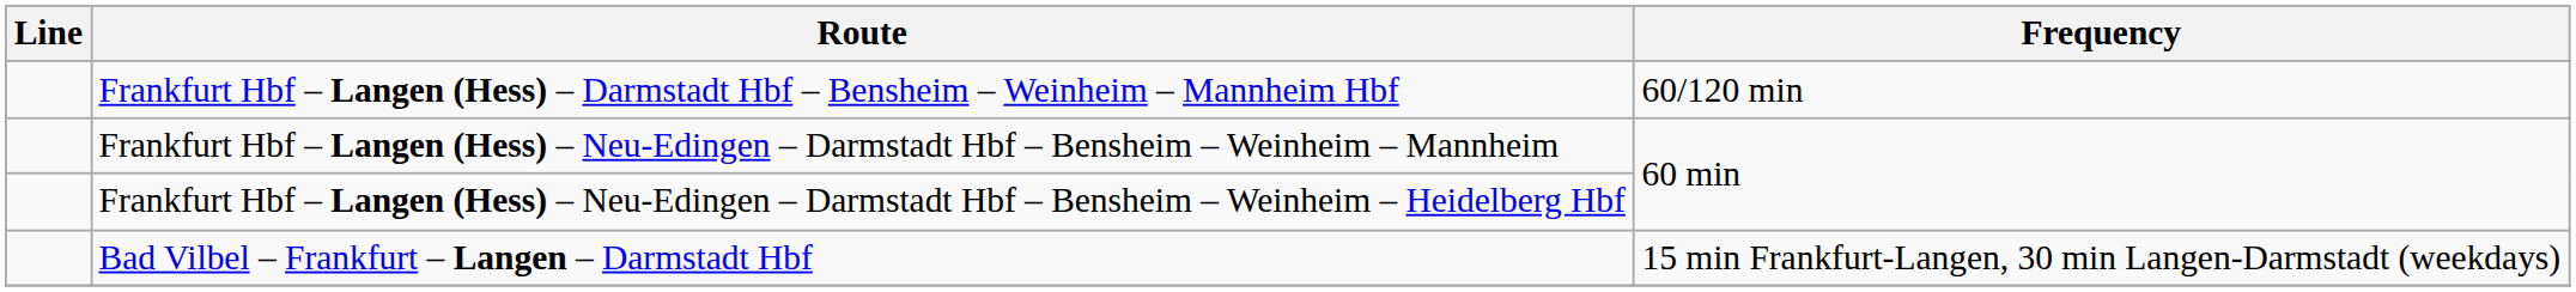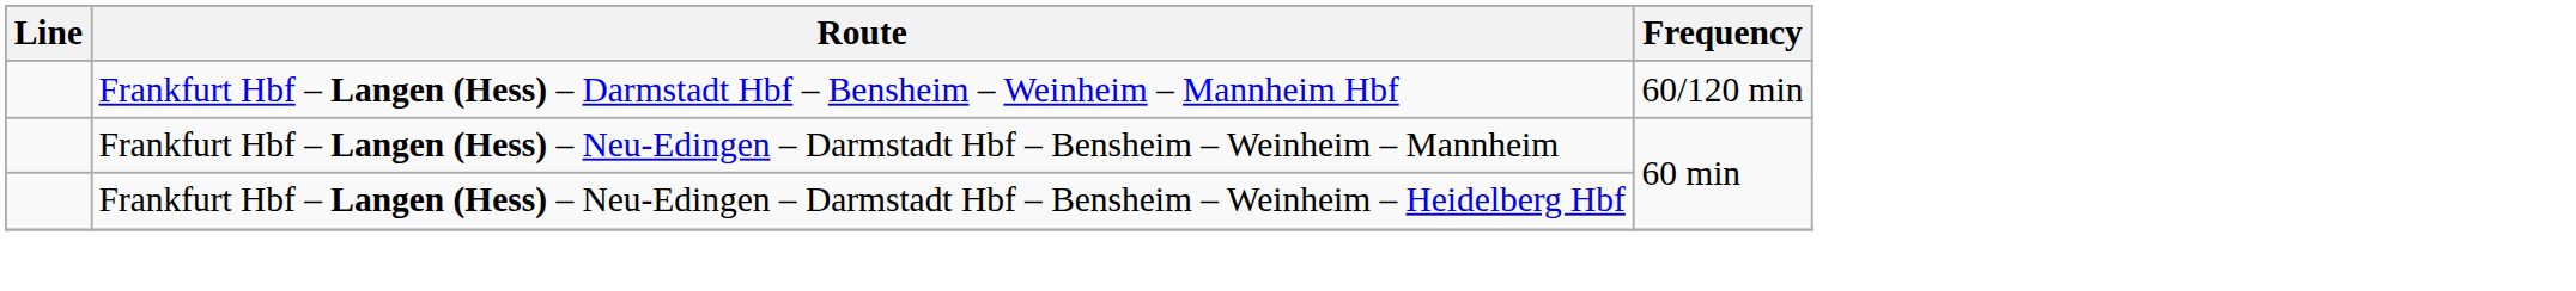- row: Bad Vilbel – Frankfurt – Langen – Darmstadt Hbf | 15 min Frankfurt-Langen, 30 min Langen-Darmstadt (weekdays)
